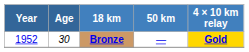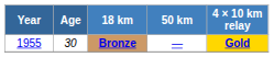Bronze | Year: 1952 -> 1955
